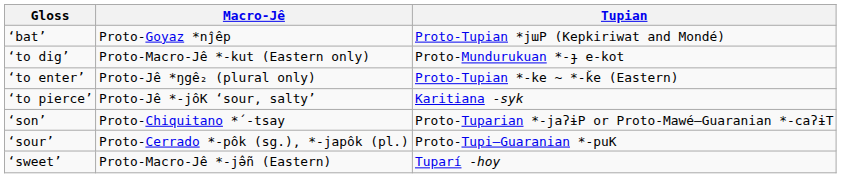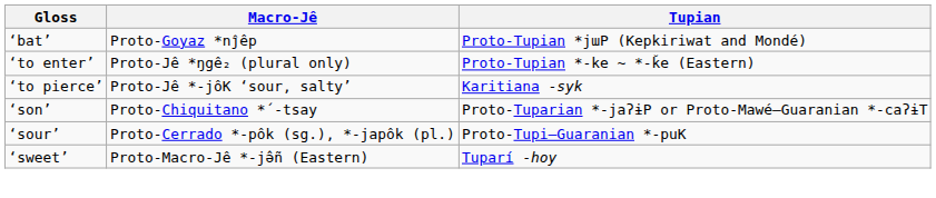- row: ‘to dig’ | Proto-Macro-Jê *-kut (Eastern only) | Proto-Mundurukuan *-ɟ e-kot
